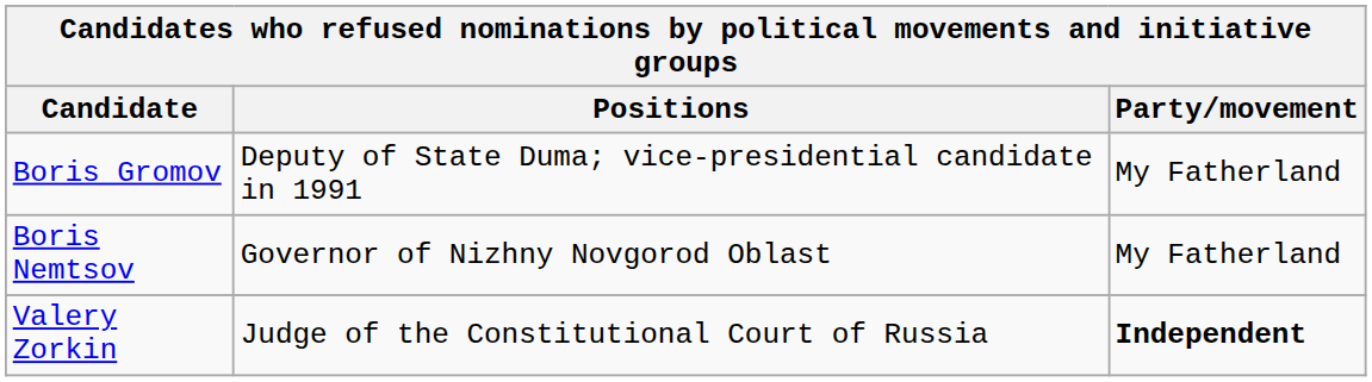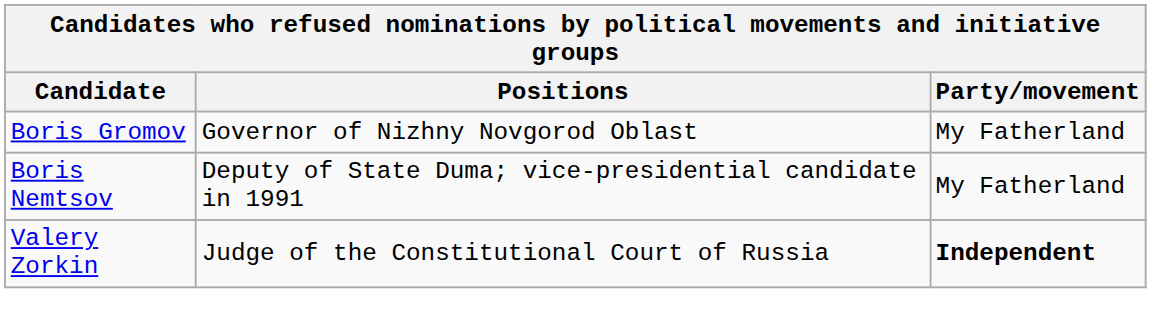Boris Gromov | Positions: Deputy of State Duma; vice-presidential candidate in 1991 -> Governor of Nizhny Novgorod Oblast
Boris Nemtsov | Positions: Governor of Nizhny Novgorod Oblast -> Deputy of State Duma; vice-presidential candidate in 1991
